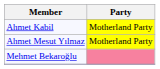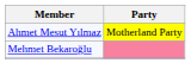- row: Ahmet Kabil | Motherland Party
